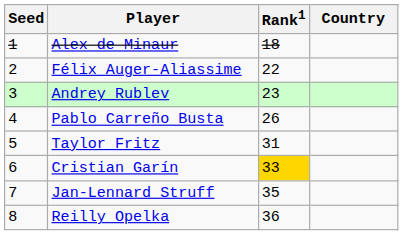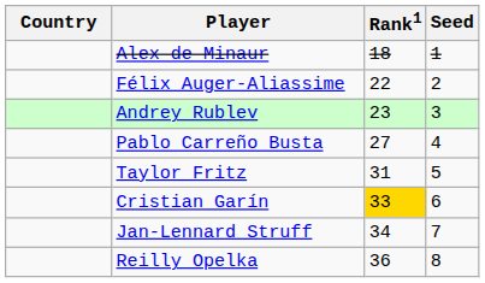columns swapped: Country <-> Seed
Pablo Carreño Busta | Rank1: 26 -> 27
Jan-Lennard Struff | Rank1: 35 -> 34
